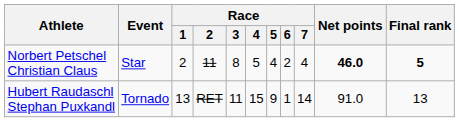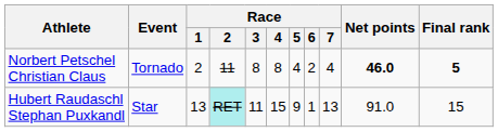Norbert Petschel Christian Claus | Event: Star -> Tornado
Norbert Petschel Christian Claus | Race / 4: 5 -> 8
Hubert Raudaschl Stephan Puxkandl | Event: Tornado -> Star
Hubert Raudaschl Stephan Puxkandl | Race / 2: no background -> paleturquoise background
Hubert Raudaschl Stephan Puxkandl | Race / 7: 14 -> 13
Hubert Raudaschl Stephan Puxkandl | Final rank: 13 -> 15
